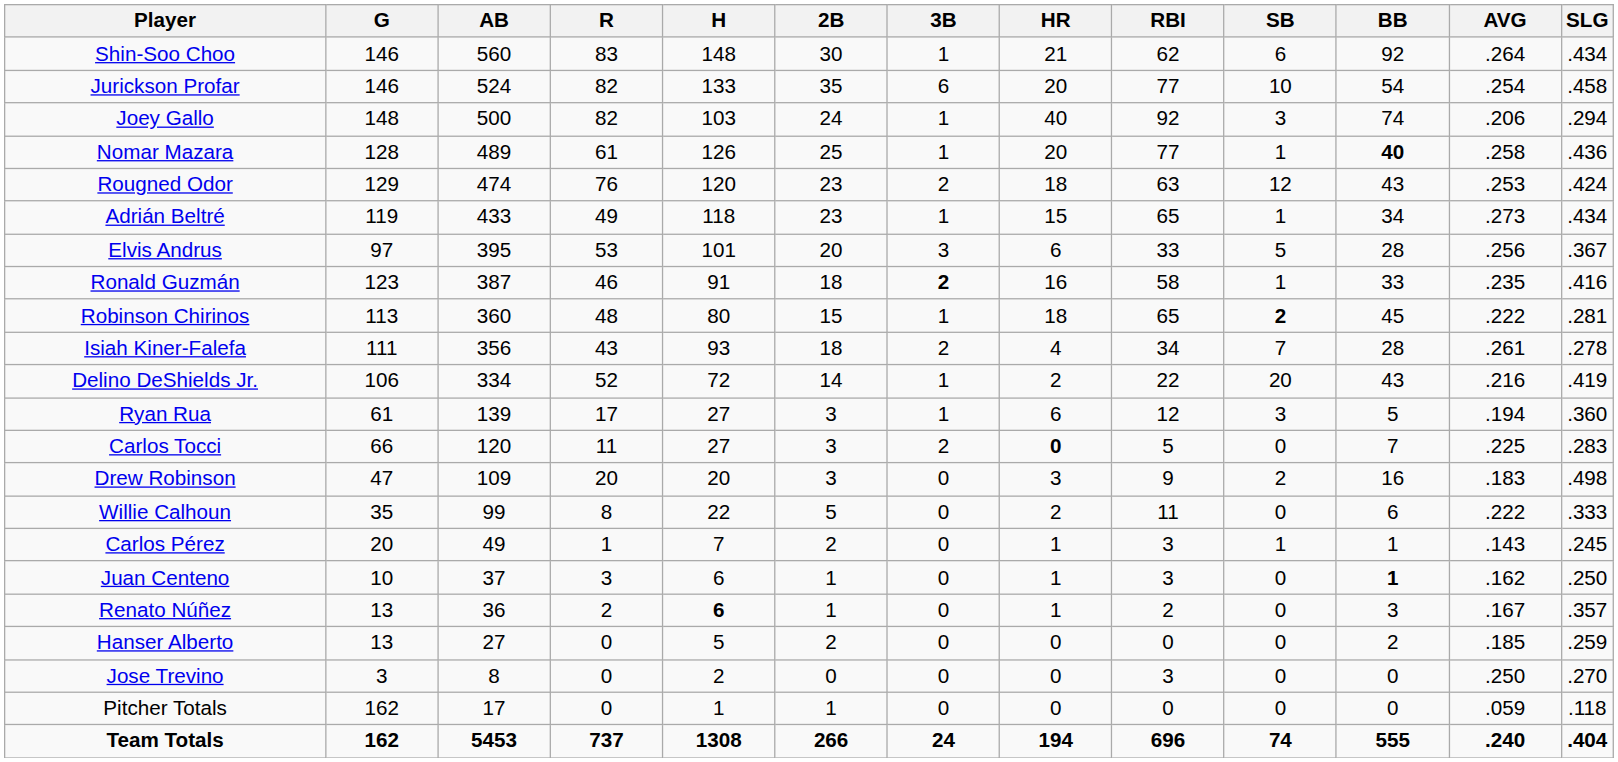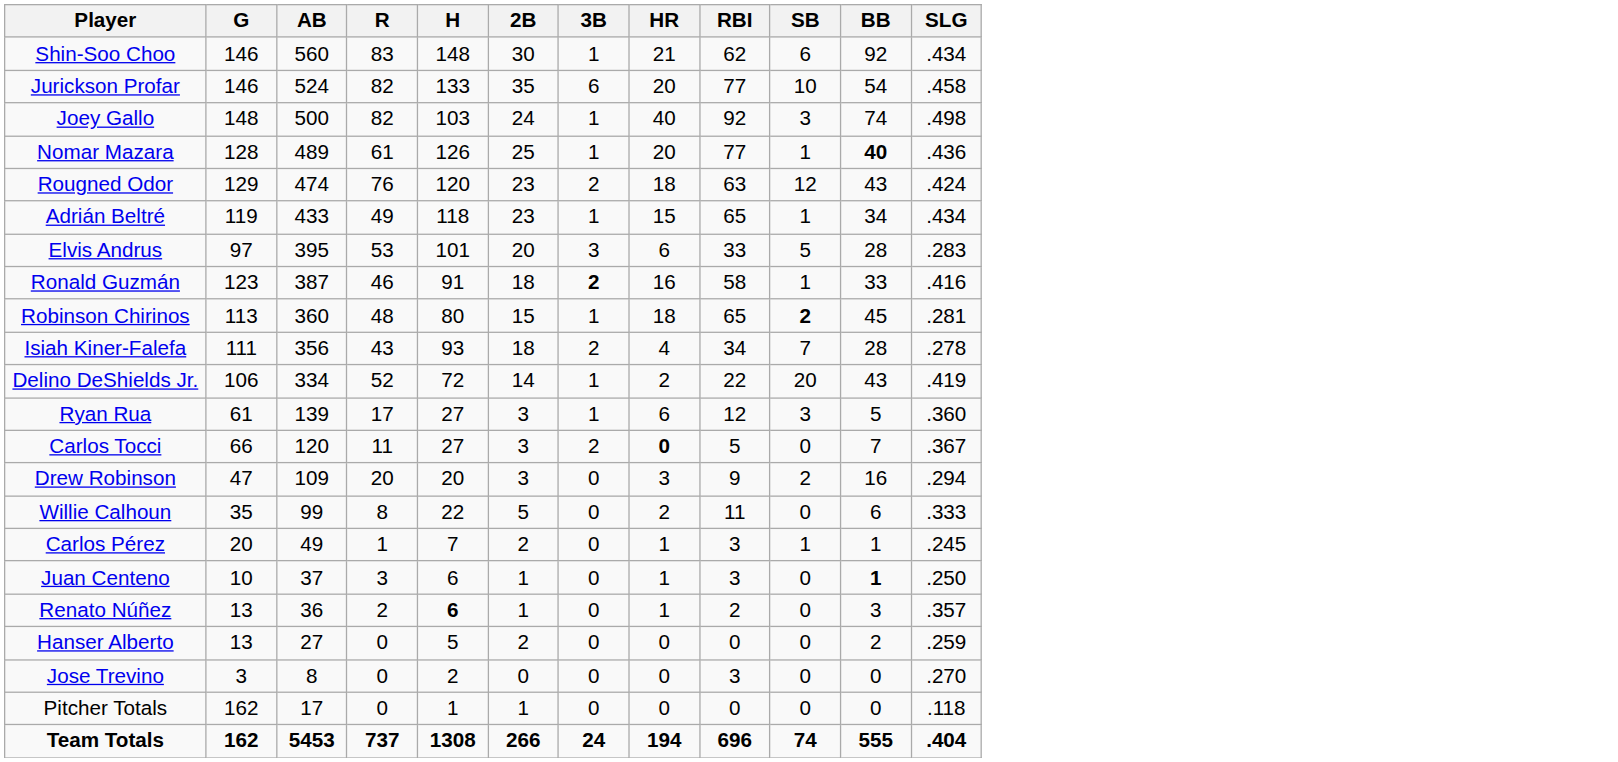- column: AVG | .264 | .254 | .206 | .258 | .253 | .273 | .256 | .235 | .222 | .261 | .216 | .194 | .225 | .183 | .222 | .143 | .162 | .167 | .185 | .250 | .059 | .240
Joey Gallo | SLG: .294 -> .498
Elvis Andrus | SLG: .367 -> .283
Carlos Tocci | SLG: .283 -> .367
Drew Robinson | SLG: .498 -> .294
